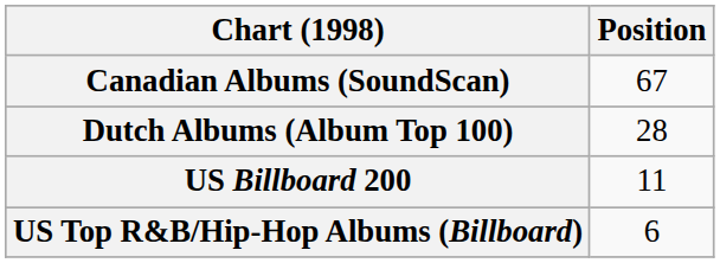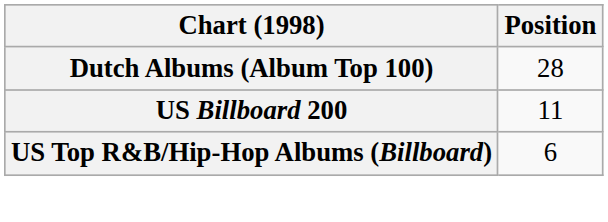- row: Canadian Albums (SoundScan) | 67
